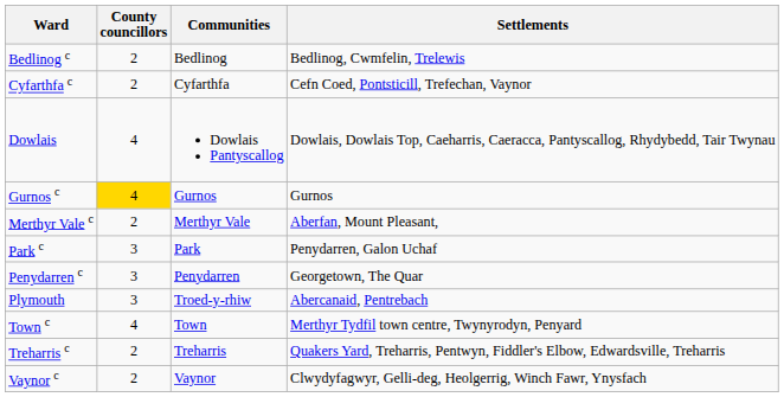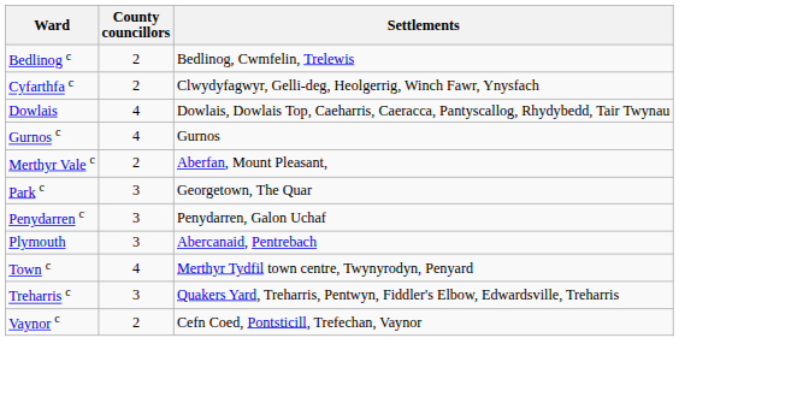- column: Communities | Bedlinog | Cyfarthfa | Dowlais Pantyscallog | Gurnos | Merthyr Vale | Park | Penydarren | Troed-y-rhiw | Town | Treharris | Vaynor
Cyfarthfa c | Settlements: Cefn Coed, Pontsticill, Trefechan, Vaynor -> Clwydyfagwyr, Gelli-deg, Heolgerrig, Winch Fawr, Ynysfach
Gurnos c | County councillors: gold background -> no background
Park c | Settlements: Penydarren, Galon Uchaf -> Georgetown, The Quar
Penydarren c | Settlements: Georgetown, The Quar -> Penydarren, Galon Uchaf
Treharris c | County councillors: 2 -> 3
Vaynor c | Settlements: Clwydyfagwyr, Gelli-deg, Heolgerrig, Winch Fawr, Ynysfach -> Cefn Coed, Pontsticill, Trefechan, Vaynor
